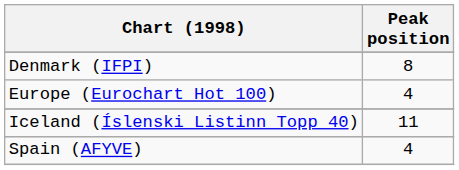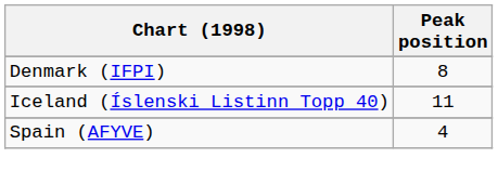- row: Europe (Eurochart Hot 100) | 4
